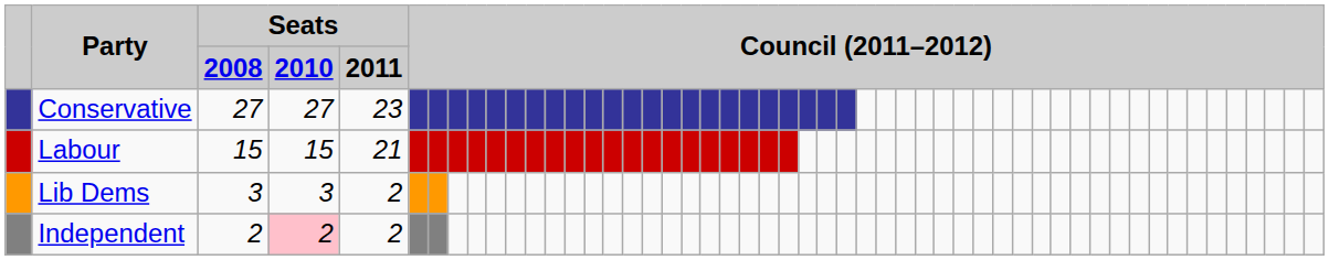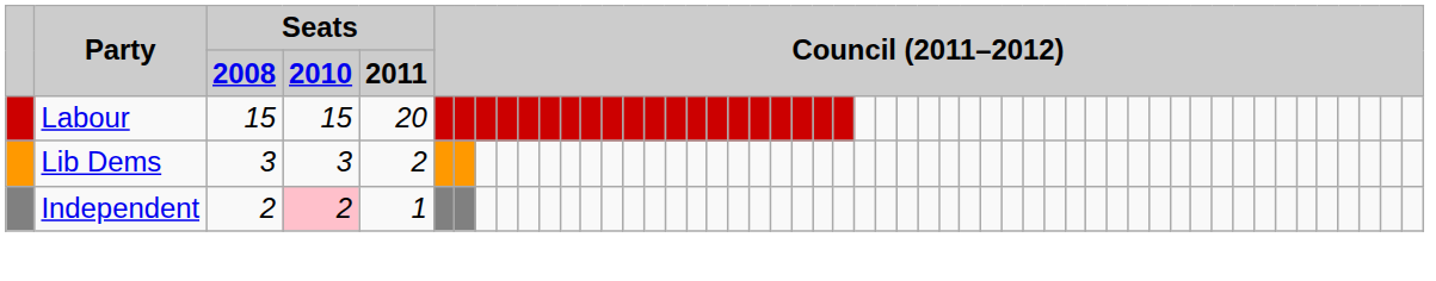- row: Conservative | 27 | 27 | 23
Labour | Seats / 2011: 21 -> 20
Independent | Seats / 2011: 2 -> 1
